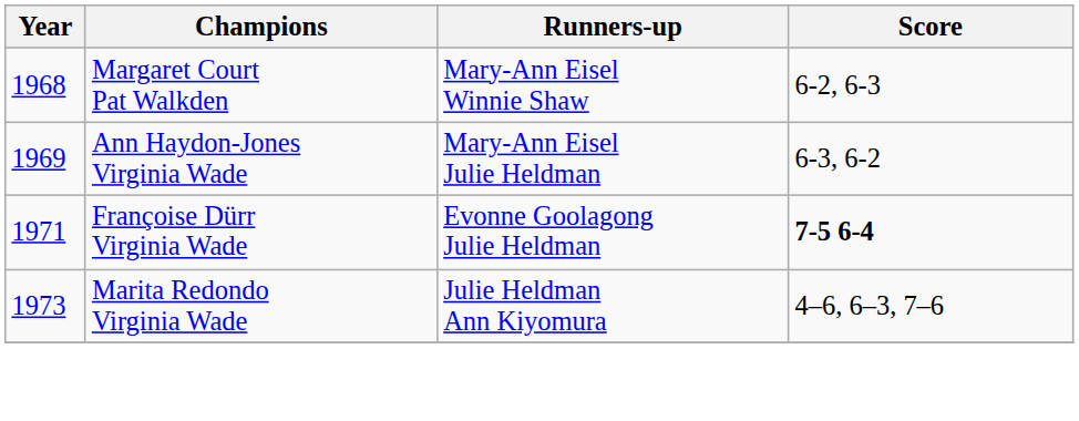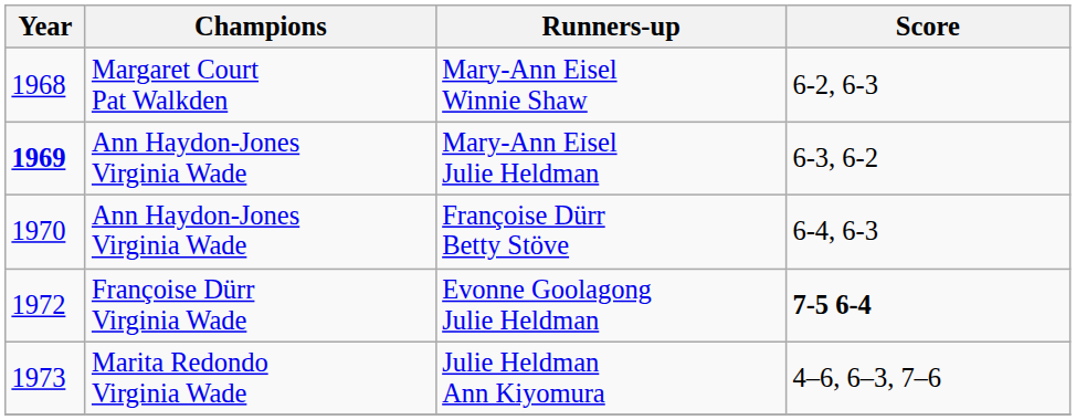Mary-Ann Eisel Julie Heldman | Year: normal -> bold
+ row: 1970 | Ann Haydon-Jones Virginia Wade | Françoise Dürr Betty Stöve | 6-4, 6-3
Evonne Goolagong Julie Heldman | Year: 1971 -> 1972
